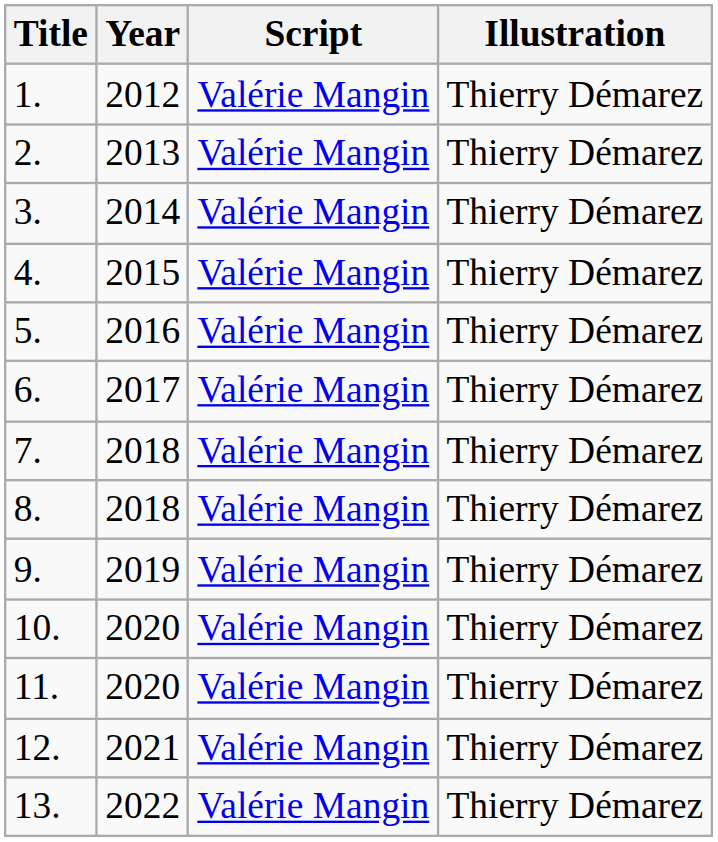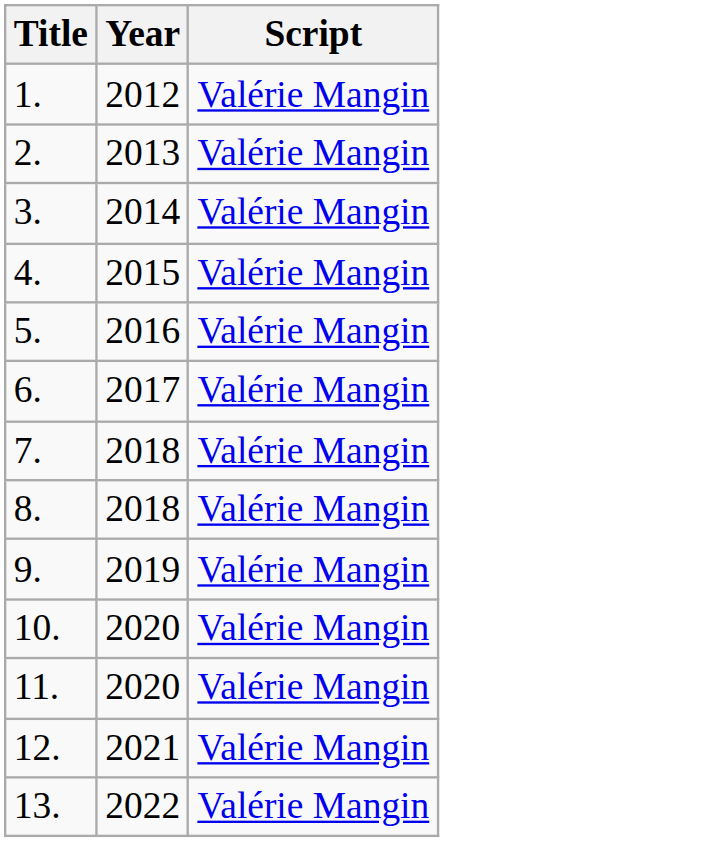- column: Illustration | Thierry Démarez | Thierry Démarez | Thierry Démarez | Thierry Démarez | Thierry Démarez | Thierry Démarez | Thierry Démarez | Thierry Démarez | Thierry Démarez | Thierry Démarez | Thierry Démarez | Thierry Démarez | Thierry Démarez
